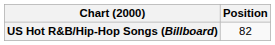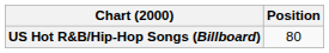US Hot R&B/Hip-Hop Songs (Billboard) | Position: 82 -> 80
